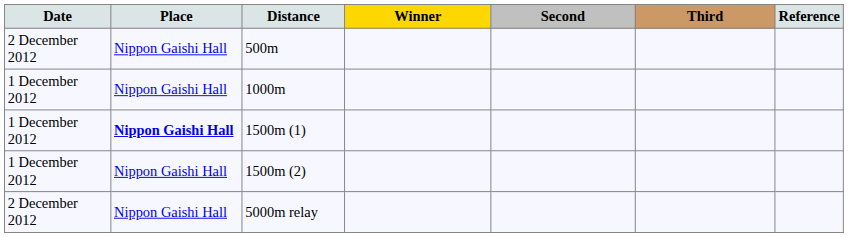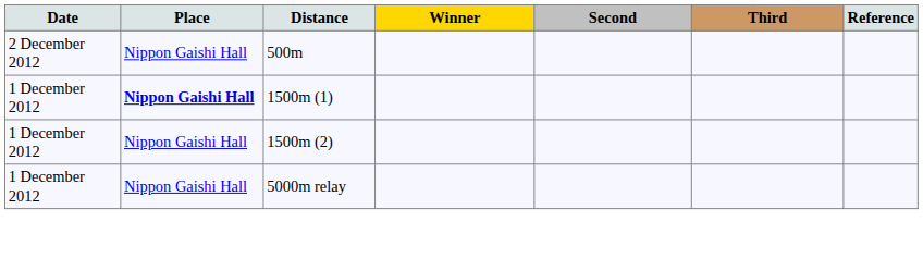- row: 1 December 2012 | Nippon Gaishi Hall | 1000m
5000m relay | Date: 2 December 2012 -> 1 December 2012
